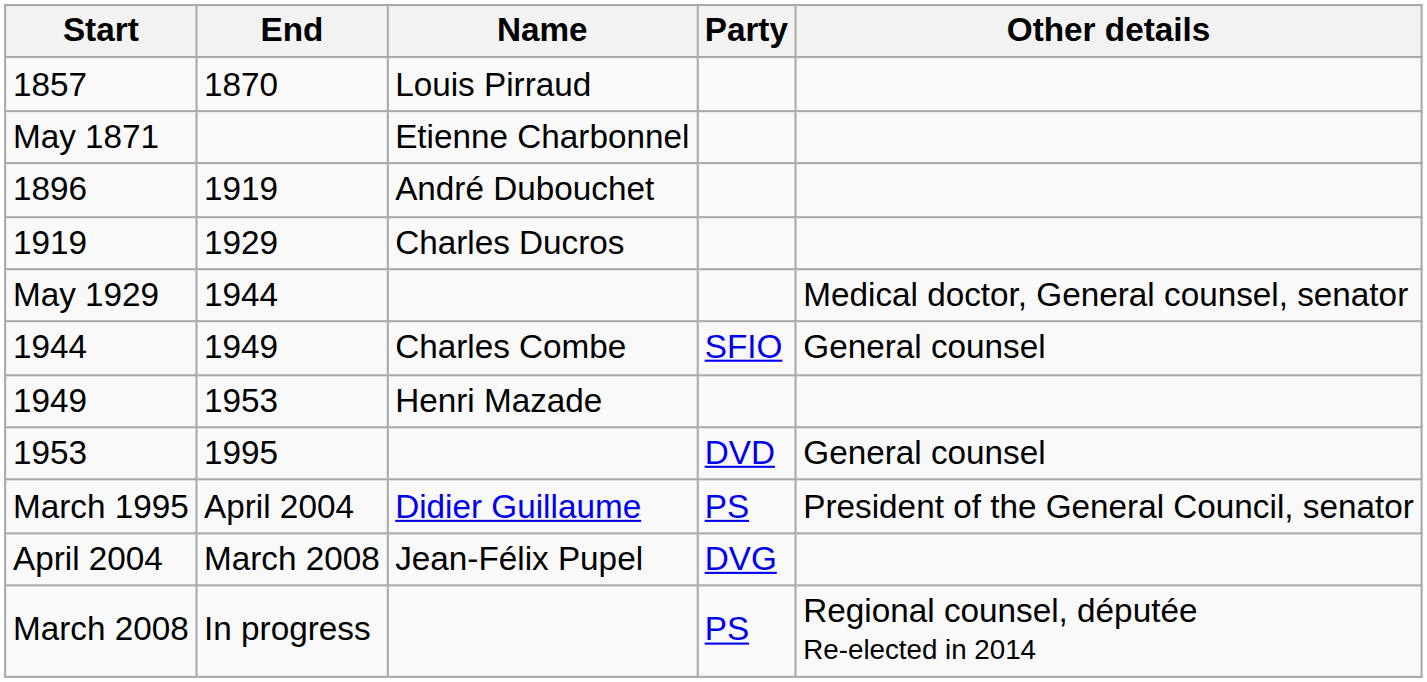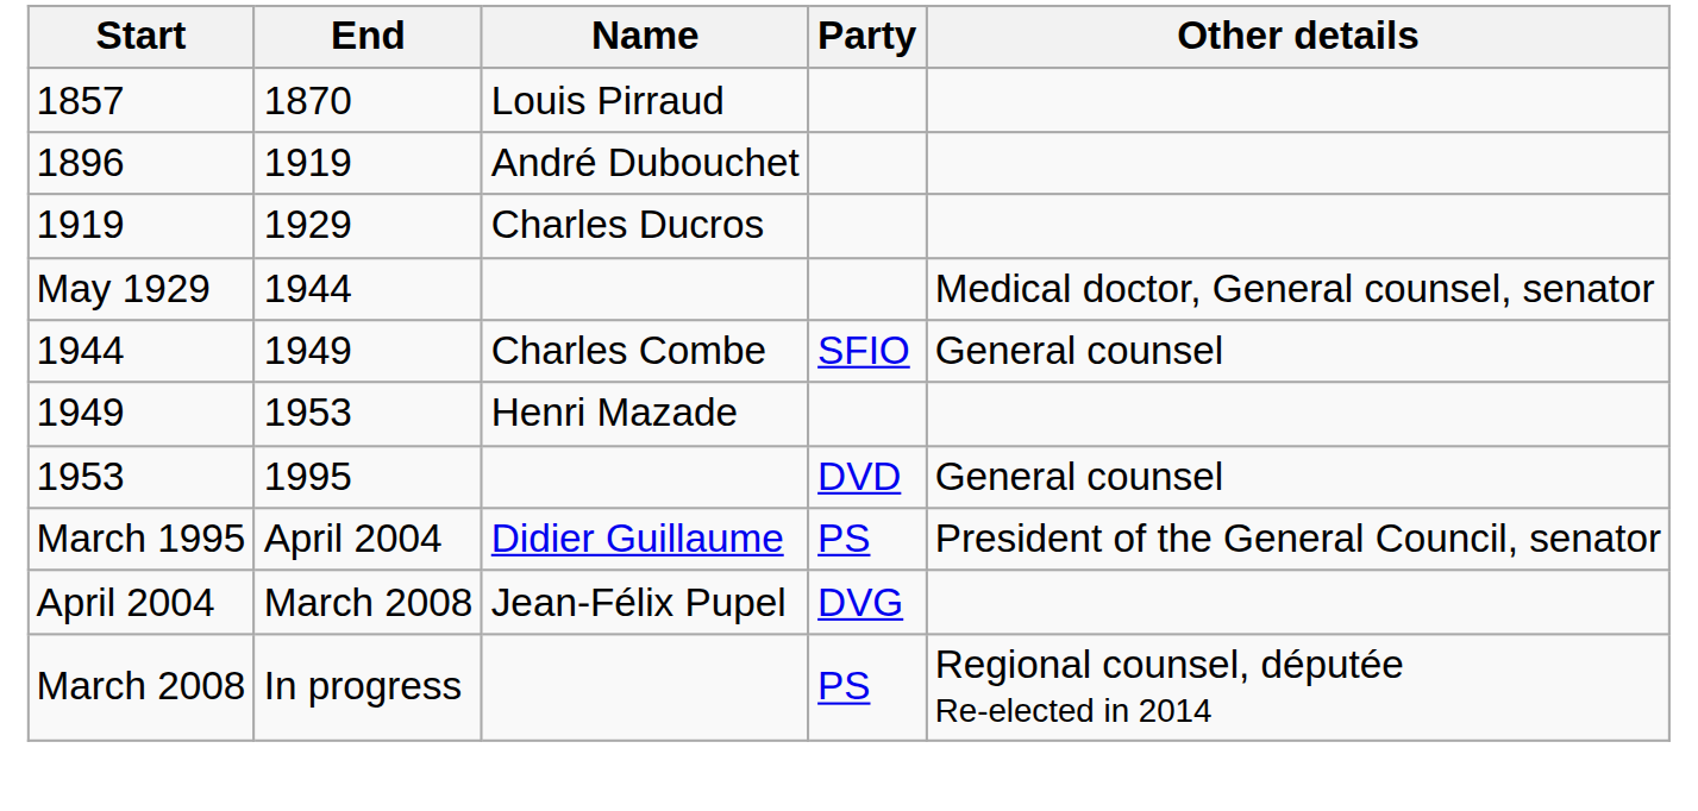- row: May 1871 | Etienne Charbonnel
